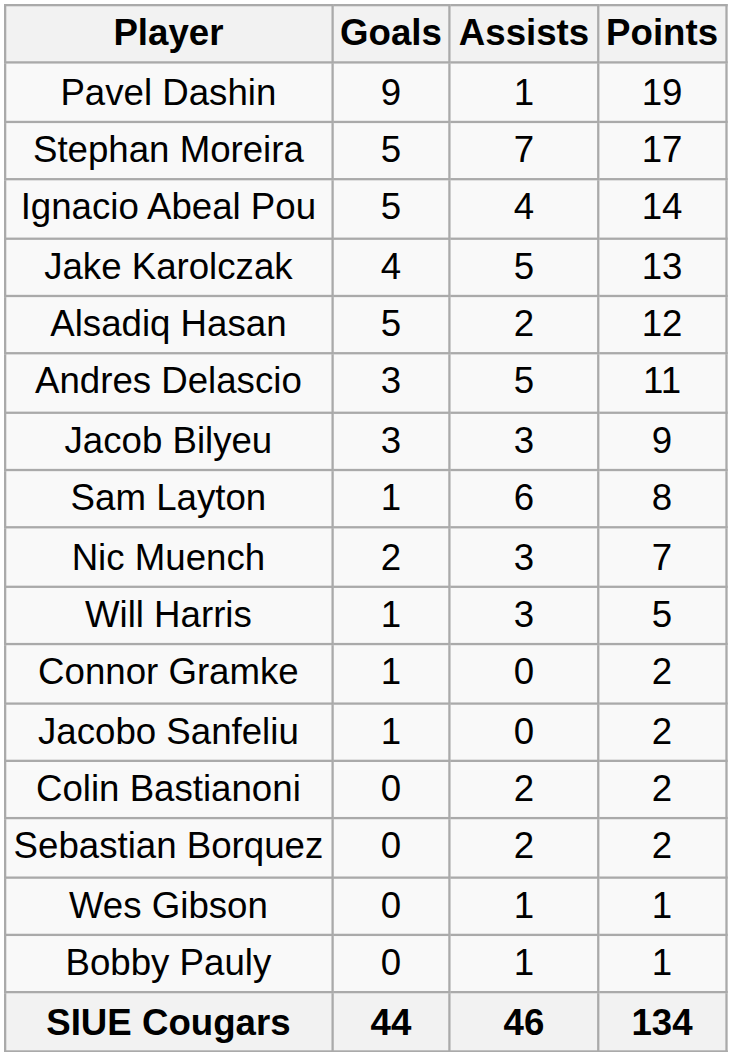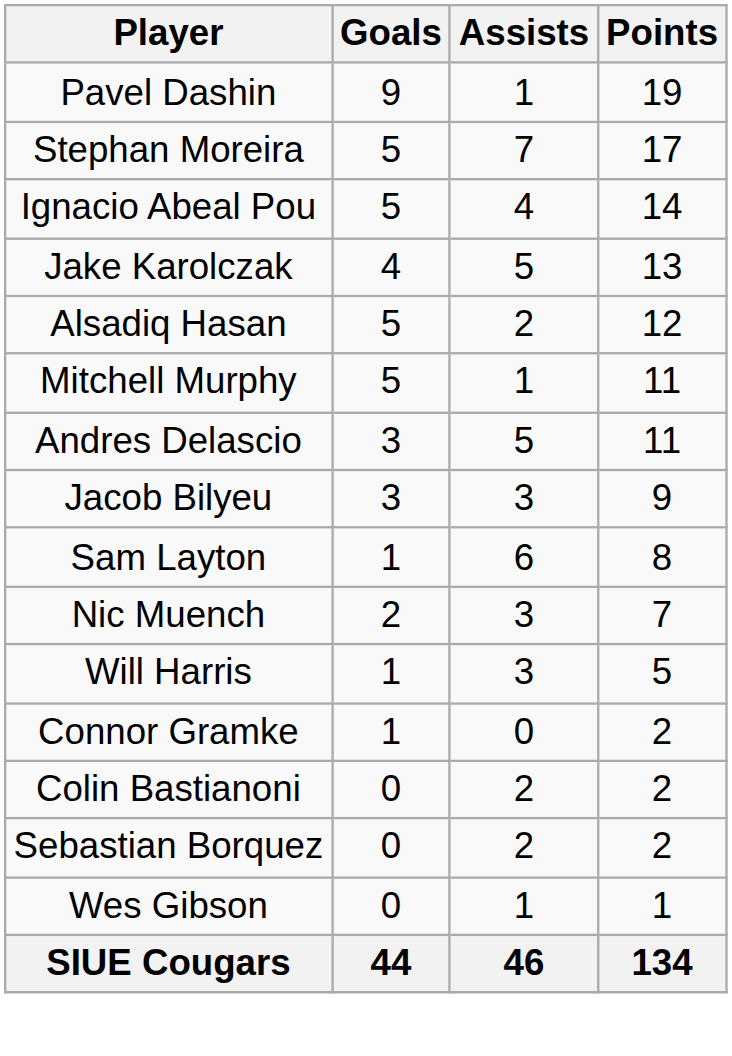+ row: Mitchell Murphy | 5 | 1 | 11
- row: Jacobo Sanfeliu | 1 | 0 | 2
- row: Bobby Pauly | 0 | 1 | 1
